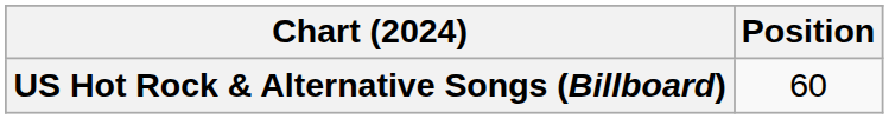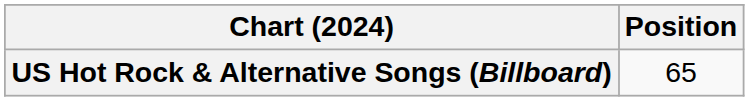US Hot Rock & Alternative Songs (Billboard) | Position: 60 -> 65
